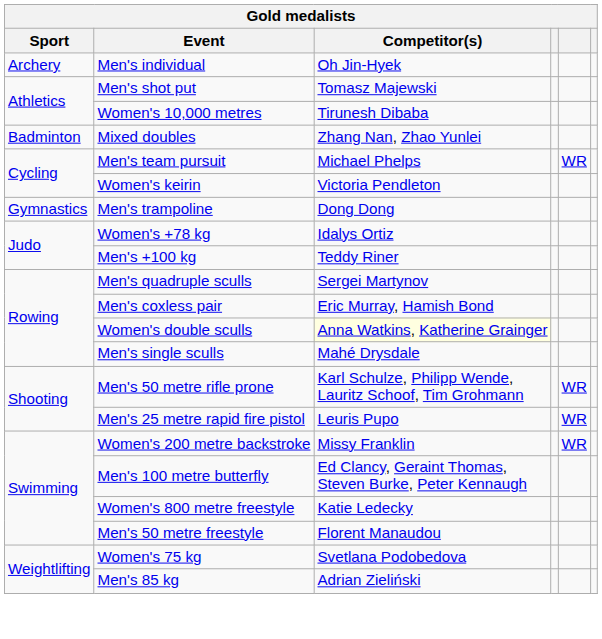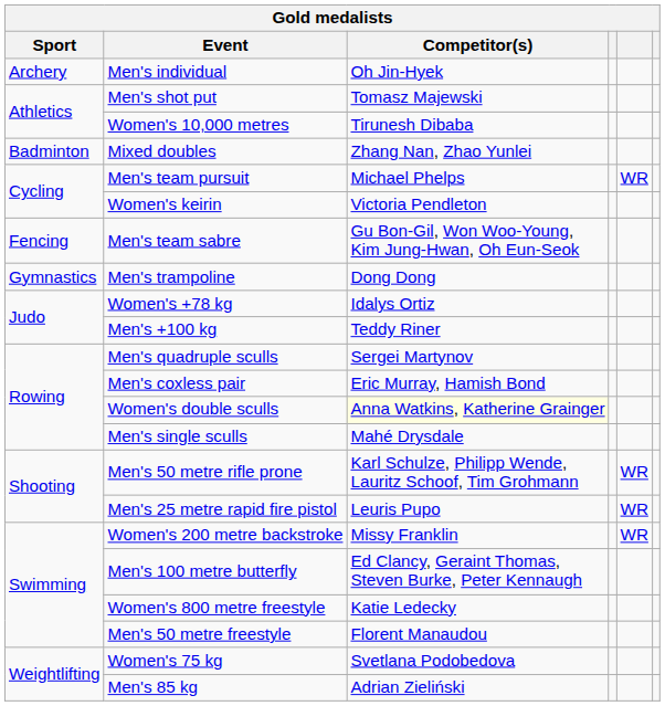+ row: Fencing | Men's team sabre | Gu Bon-Gil, Won Woo-Young, Kim Jung-Hwan, Oh Eun-Seok
